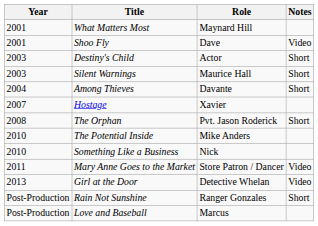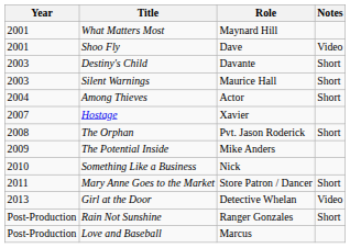Destiny's Child | Role: Actor -> Davante
Among Thieves | Role: Davante -> Actor
The Potential Inside | Year: 2010 -> 2009
Mary Anne Goes to the Market | Notes: Video -> Short
